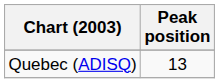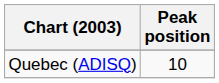Quebec (ADISQ) | Peak position: 13 -> 10
